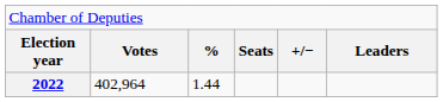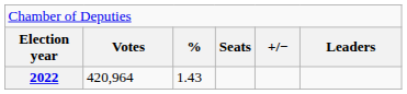2022 | column 2: 402,964 -> 420,964
2022 | column 3: 1.44 -> 1.43
